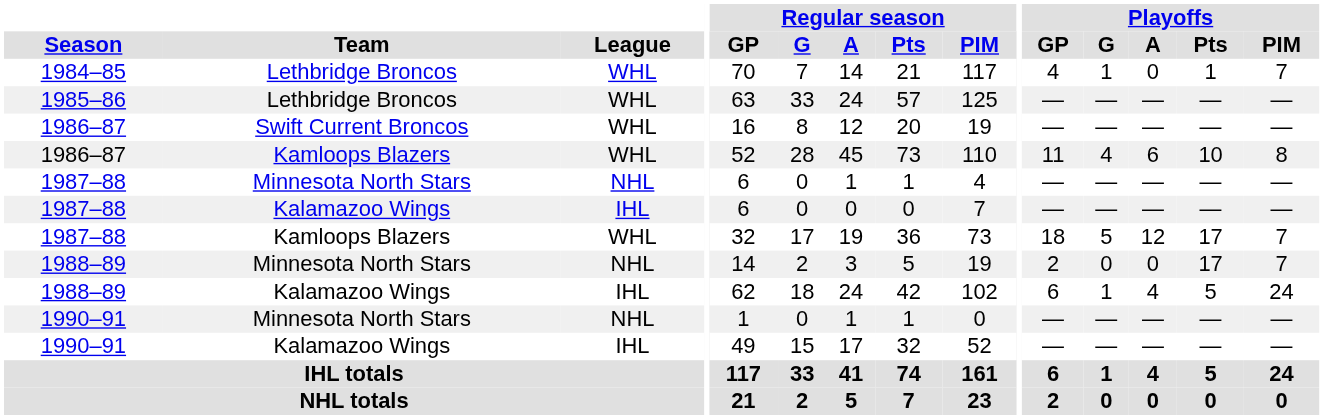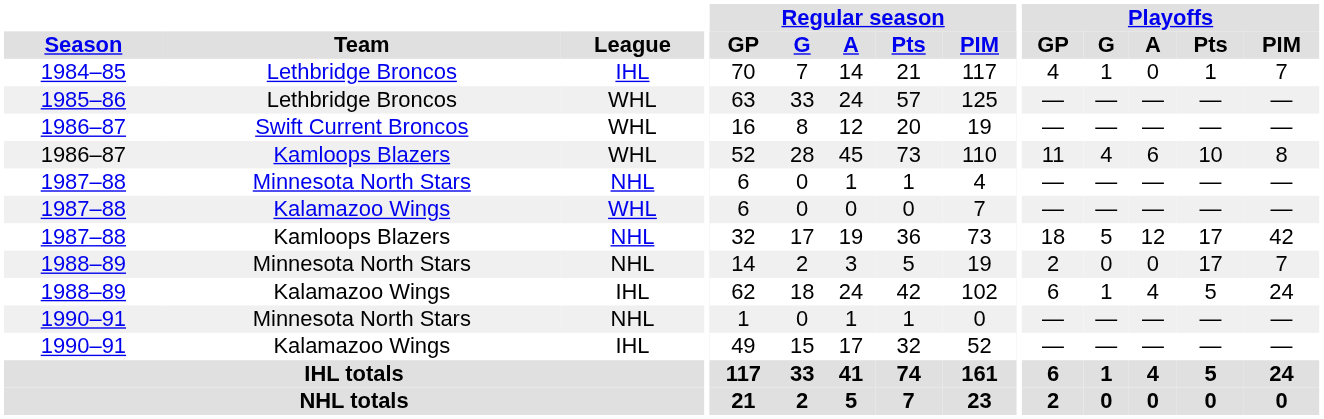1984–85 | League: WHL -> IHL
1987–88 / Kalamazoo Wings | League: IHL -> WHL
1987–88 / Kamloops Blazers | League: WHL -> NHL
1987–88 / Kamloops Blazers | Playoffs / PIM: 7 -> 42
